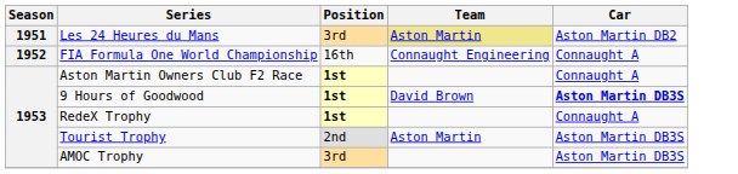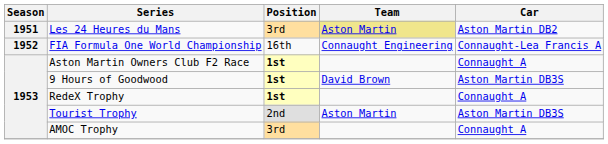FIA Formula One World Championship | Car: Connaught A -> Connaught-Lea Francis A
9 Hours of Goodwood | Car: bold -> normal
AMOC Trophy | Car: Aston Martin DB3S -> Connaught A
